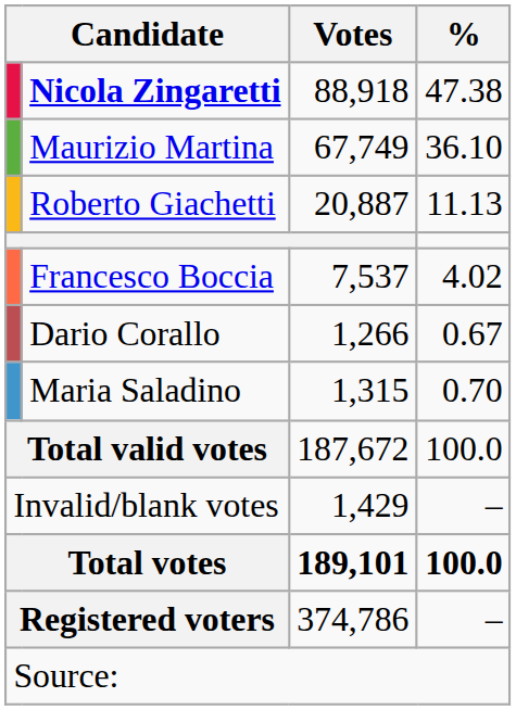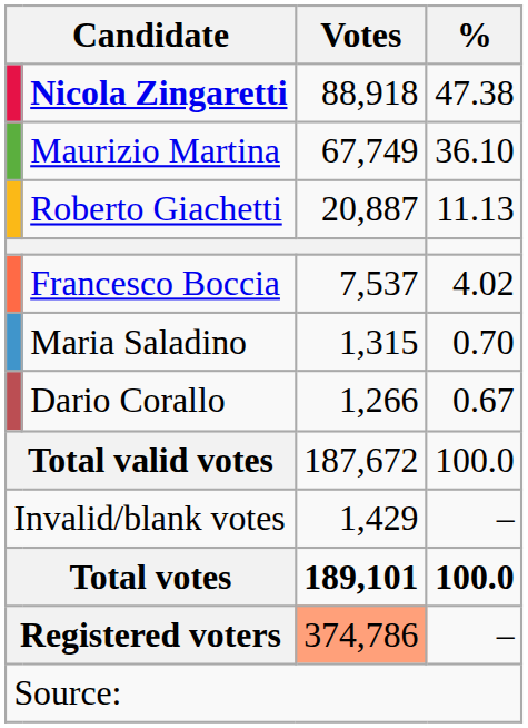rows swapped: Maria Saladino <-> Dario Corallo
Registered voters | Votes: no background -> lightsalmon background
